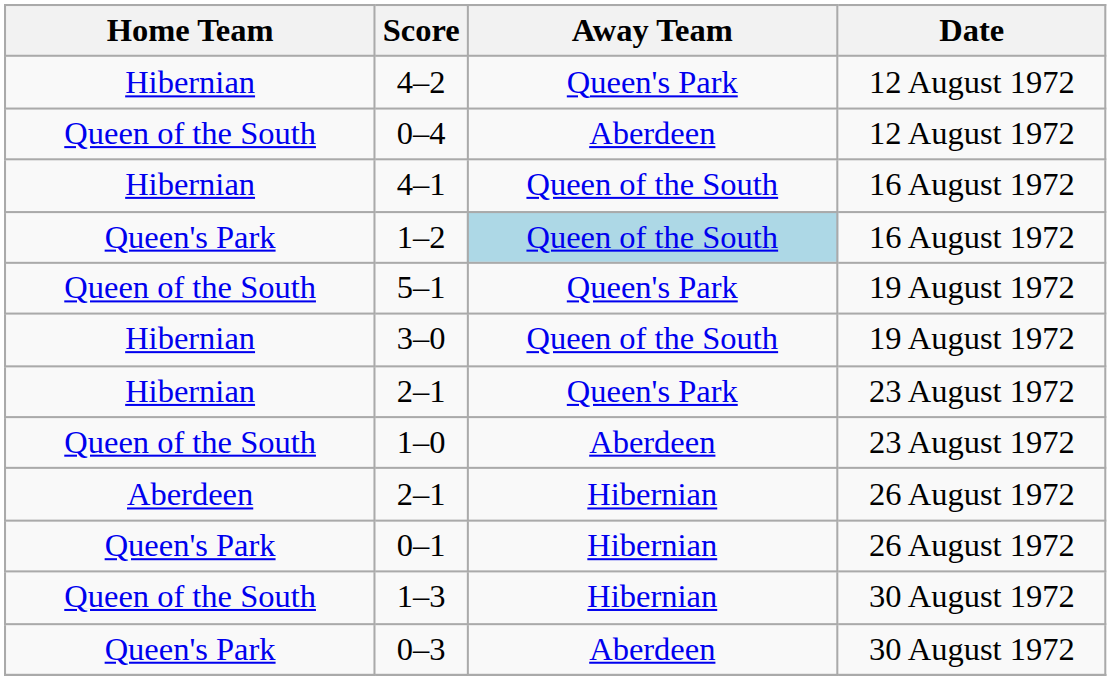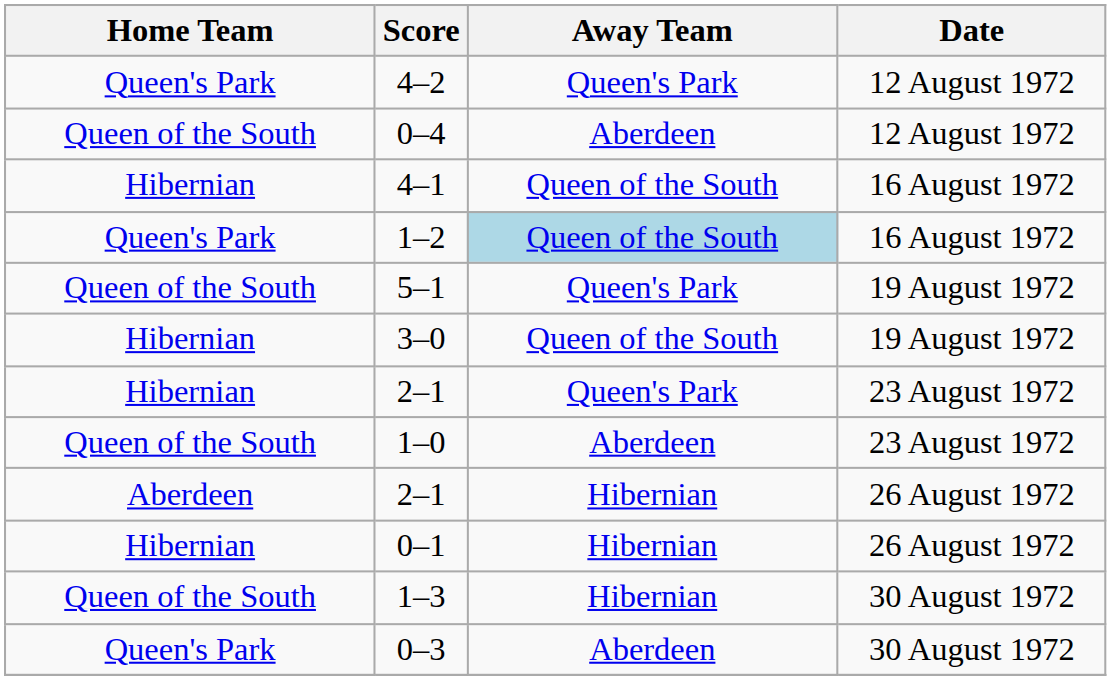4–2 | Home Team: Hibernian -> Queen's Park
0–1 | Home Team: Queen's Park -> Hibernian
